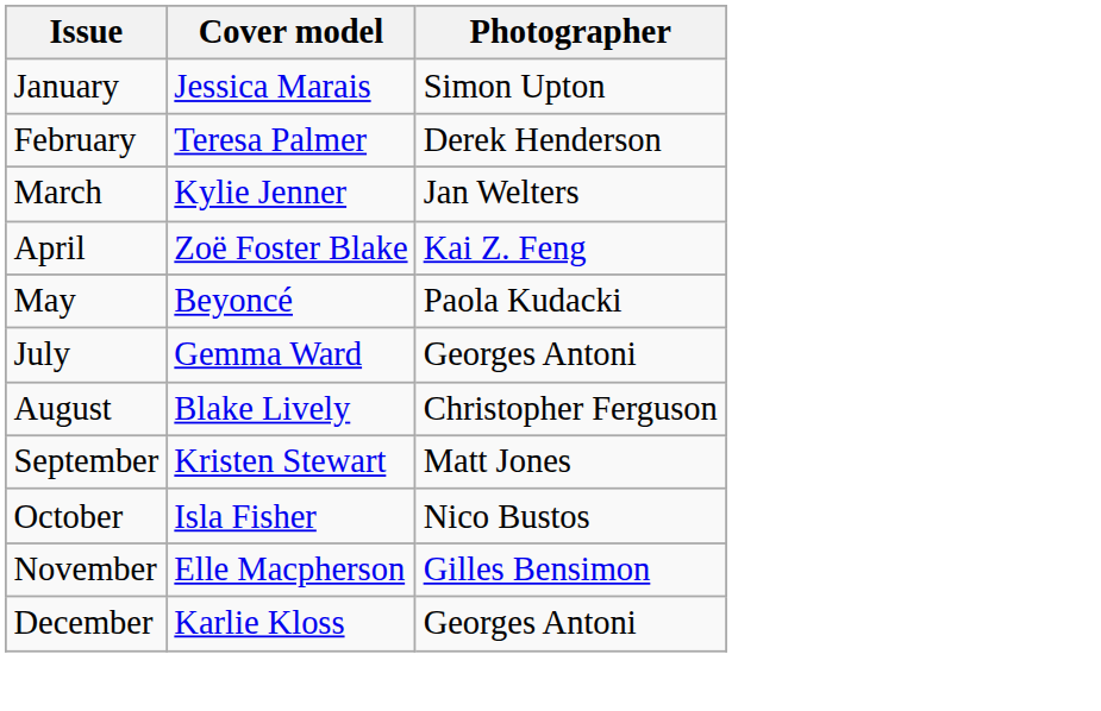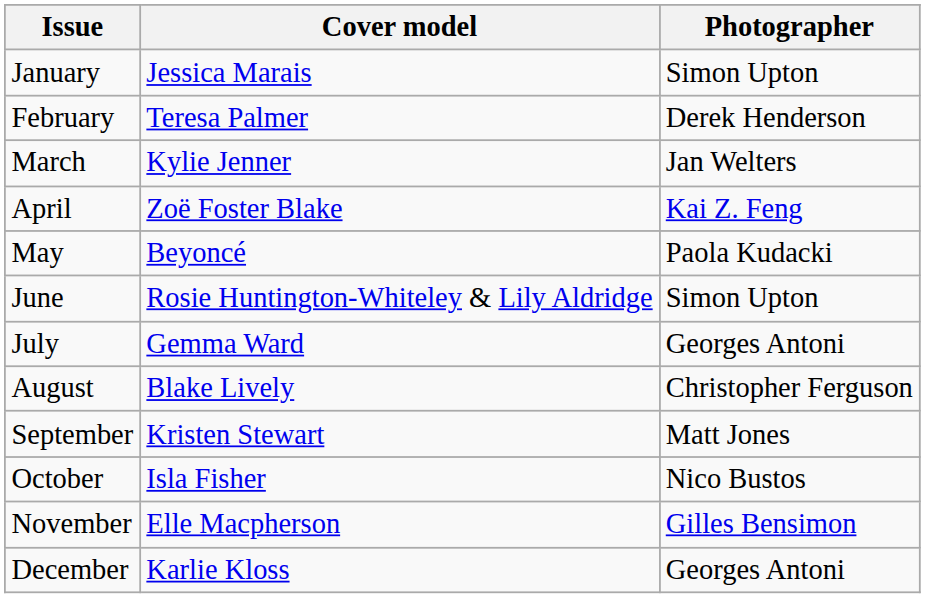+ row: June | Rosie Huntington-Whiteley & Lily Aldridge | Simon Upton
